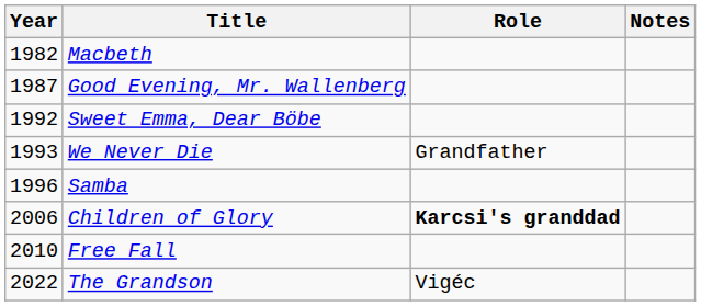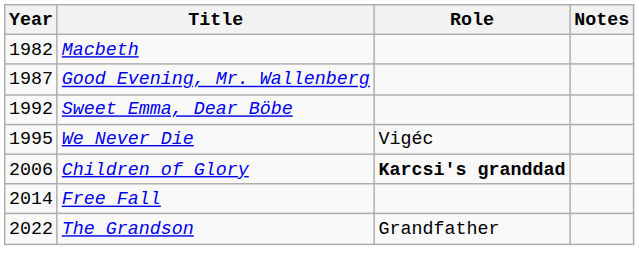We Never Die | Year: 1993 -> 1995
We Never Die | Role: Grandfather -> Vigéc
- row: 1996 | Samba
Free Fall | Year: 2010 -> 2014
The Grandson | Role: Vigéc -> Grandfather
